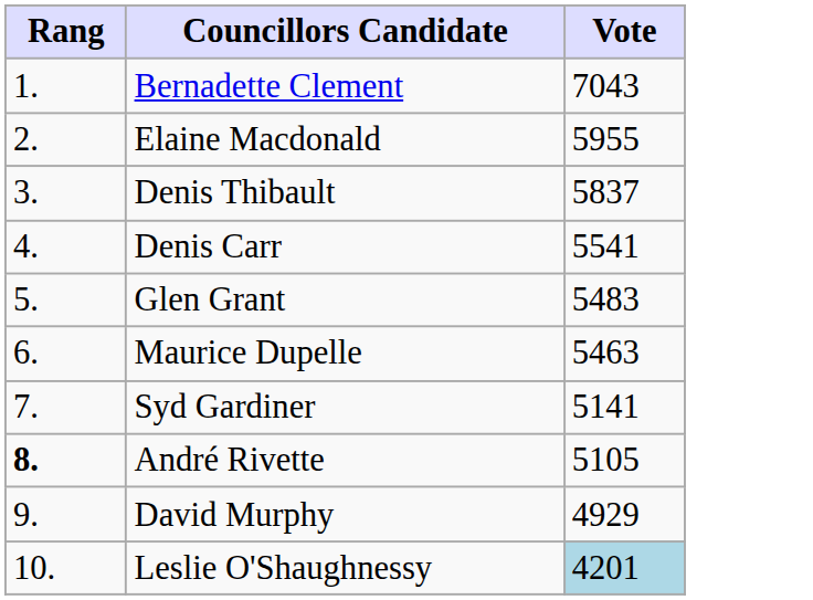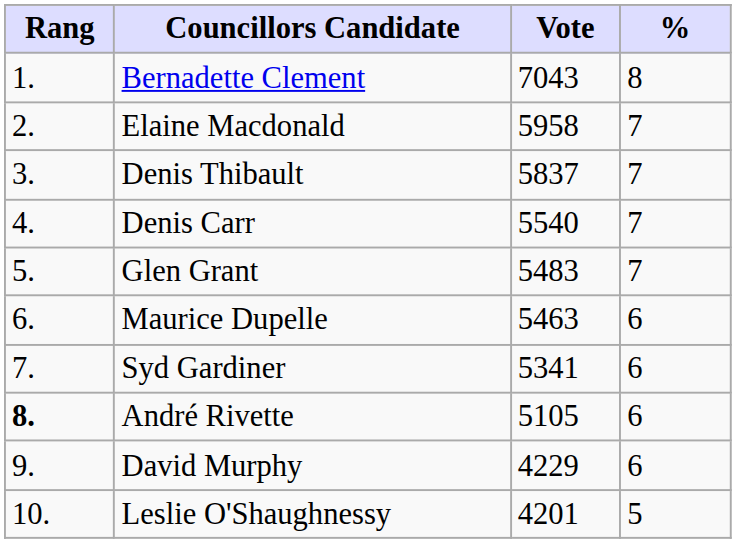+ column: % | 8 | 7 | 7 | 7 | 7 | 6 | 6 | 6 | 6 | 5
Elaine Macdonald | Vote: 5955 -> 5958
Denis Carr | Vote: 5541 -> 5540
Syd Gardiner | Vote: 5141 -> 5341
David Murphy | Vote: 4929 -> 4229
Leslie O'Shaughnessy | Vote: lightblue background -> no background
